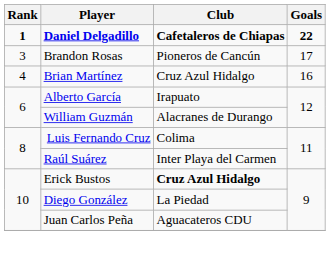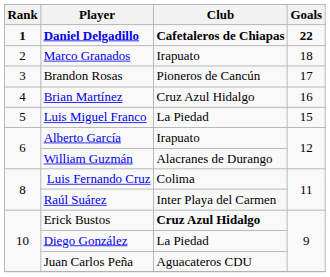+ row: 2 | Marco Granados | Irapuato | 18
+ row: 5 | Luis Miguel Franco | La Piedad | 15
